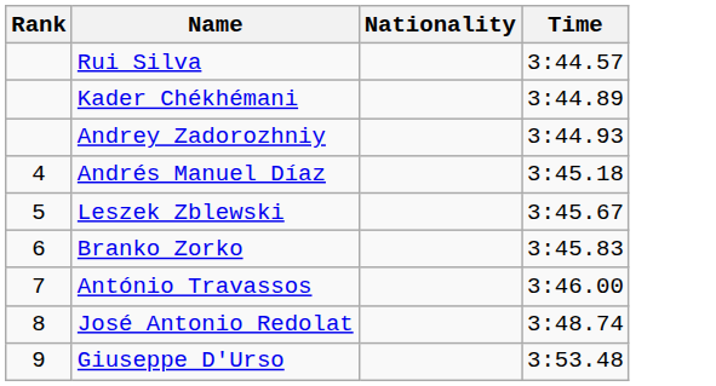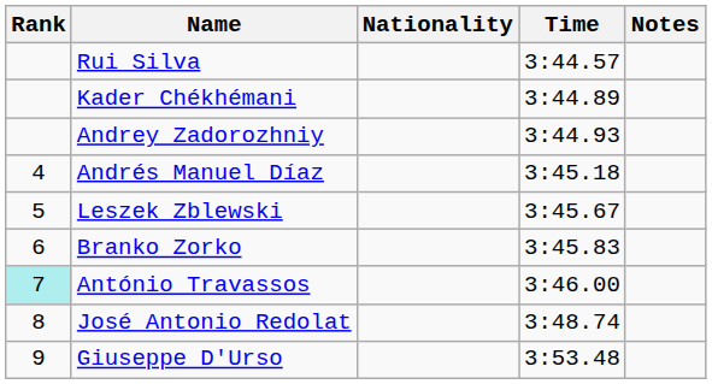+ column: Notes
António Travassos | Rank: no background -> paleturquoise background
